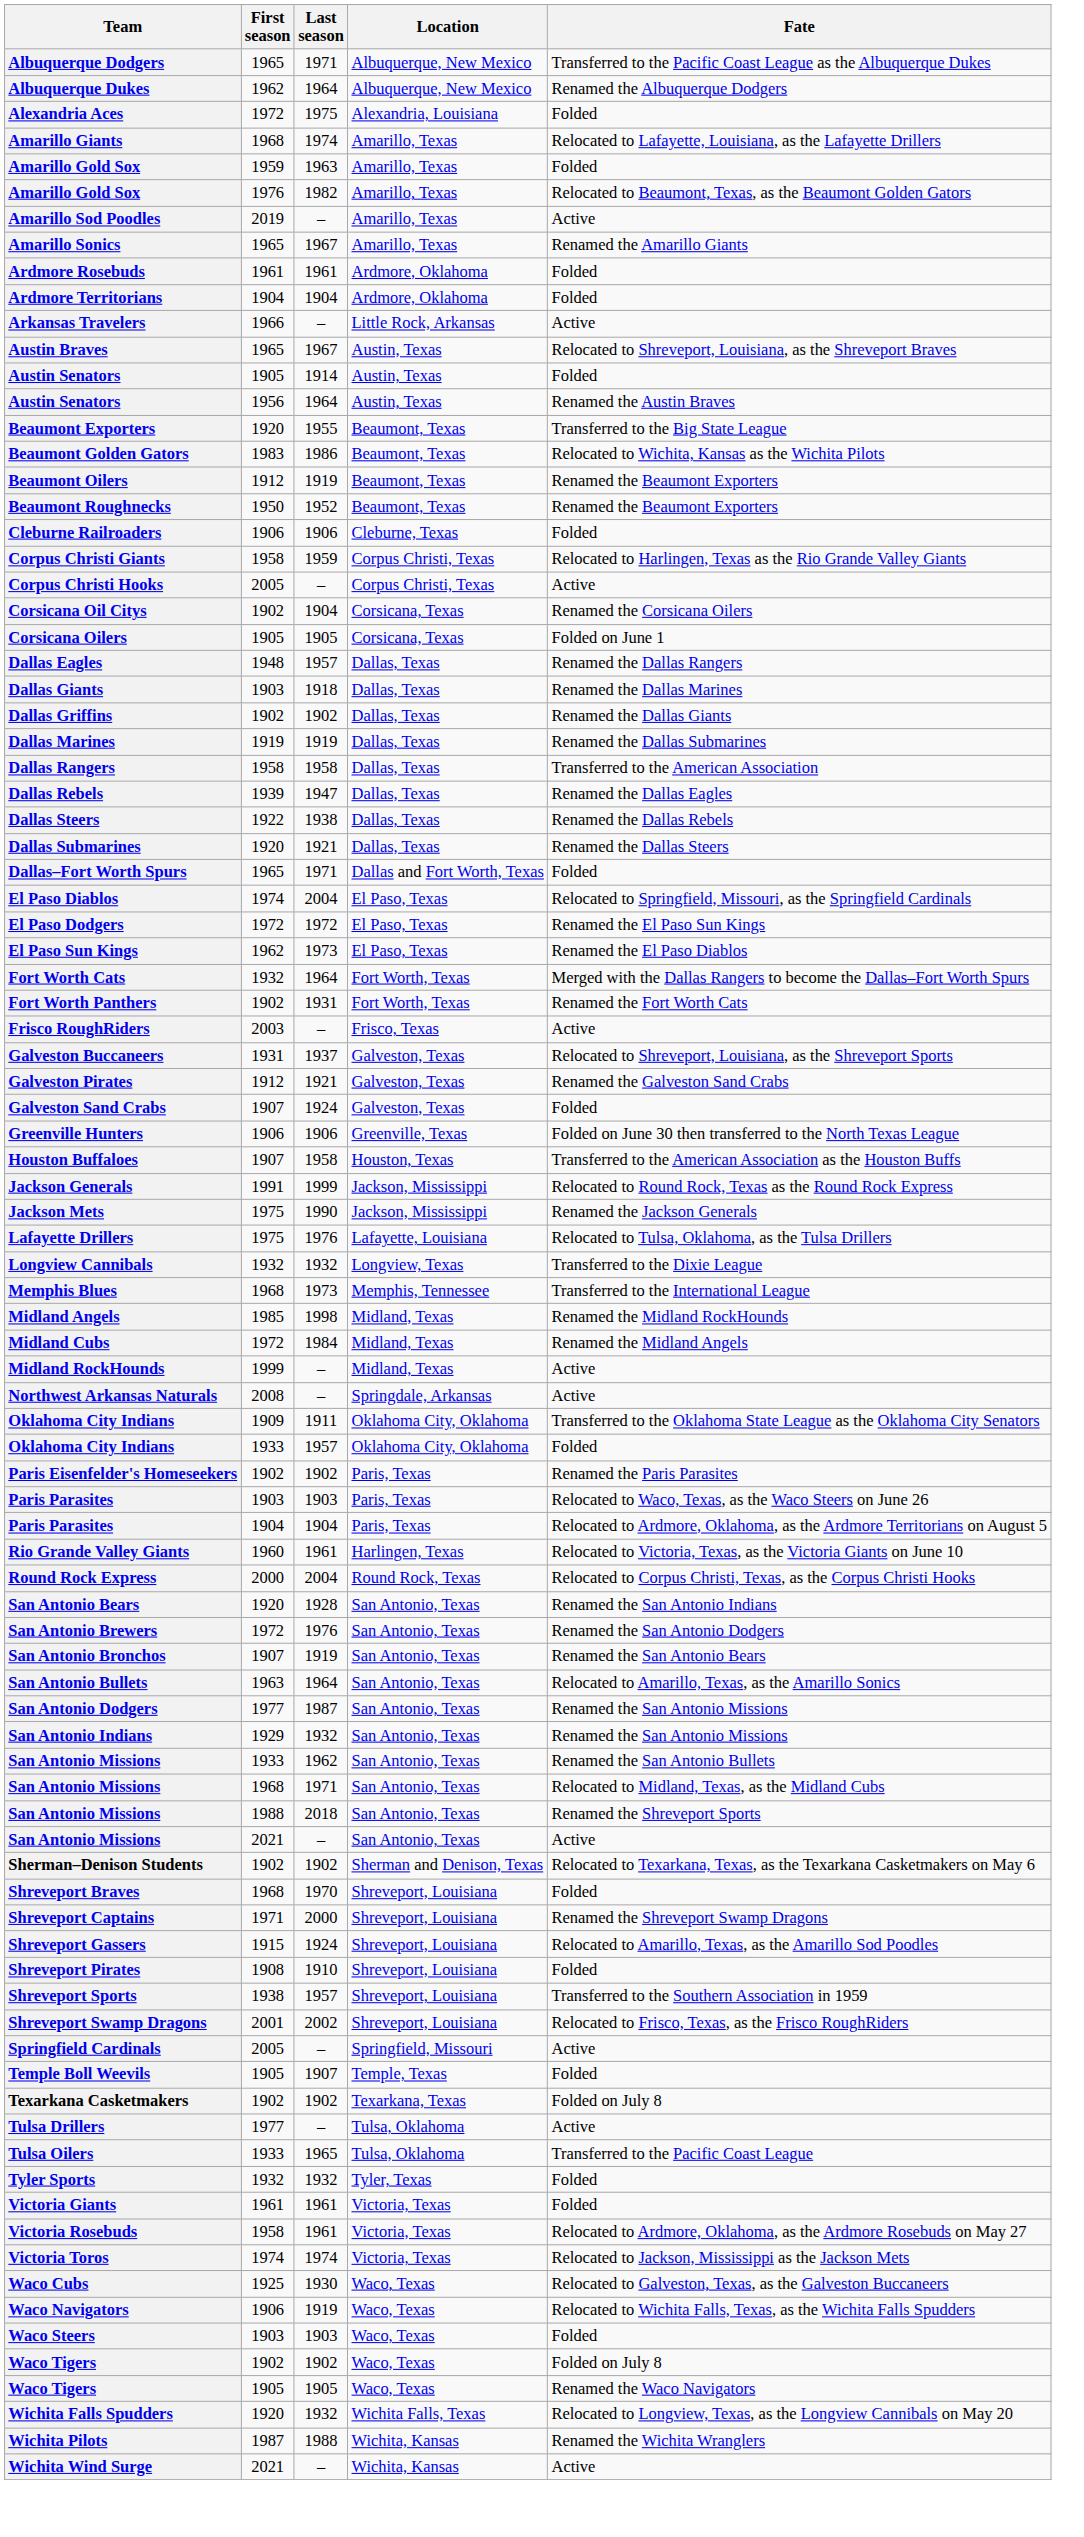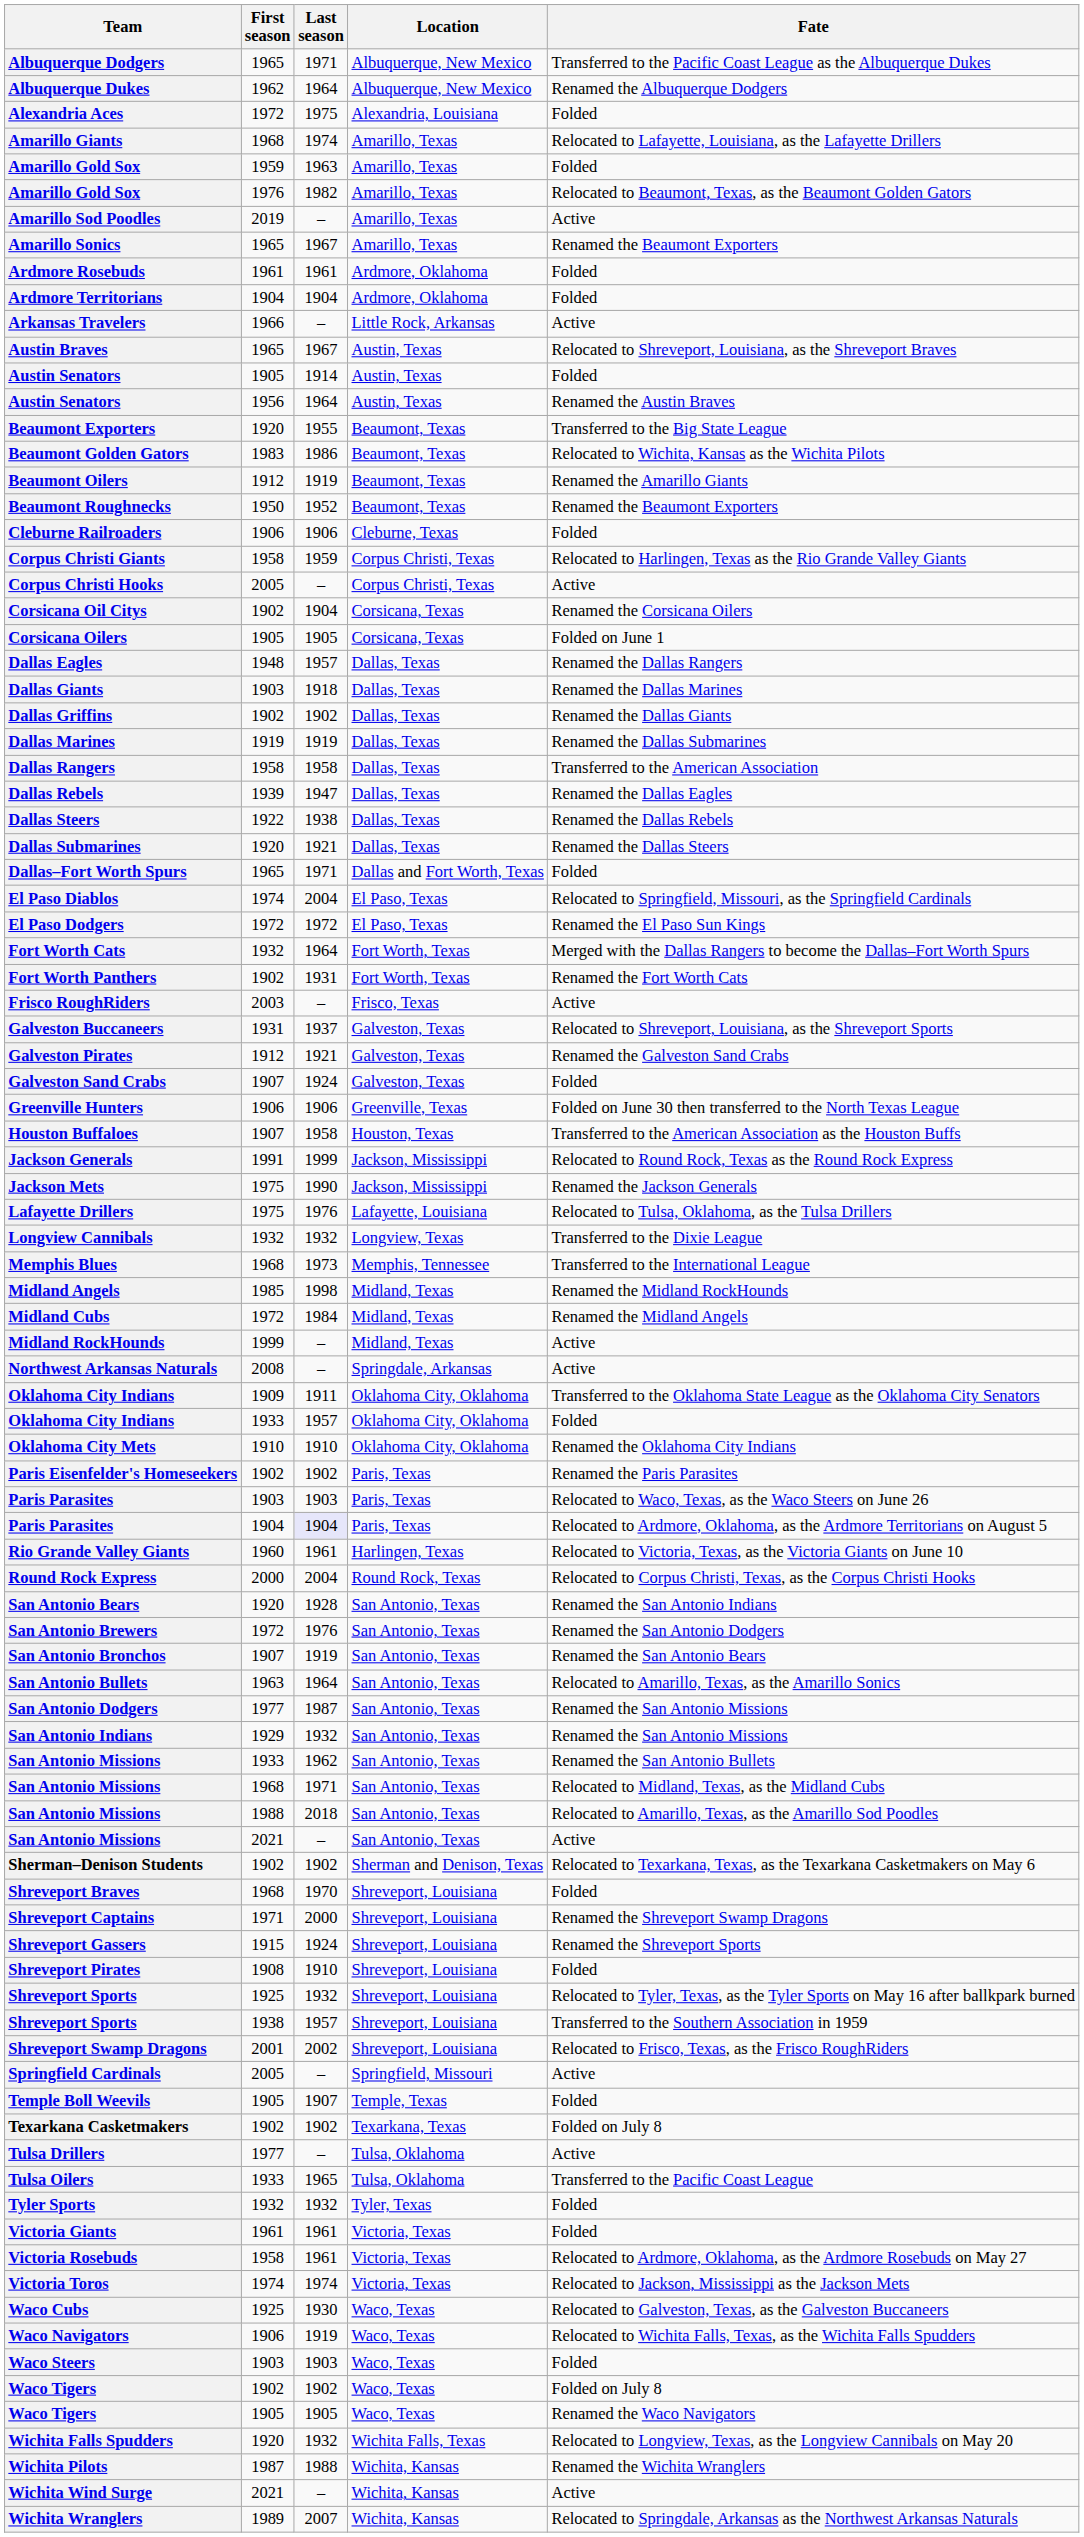Amarillo Sonics | Fate: Renamed the Amarillo Giants -> Renamed the Beaumont Exporters
Beaumont Oilers | Fate: Renamed the Beaumont Exporters -> Renamed the Amarillo Giants
- row: El Paso Sun Kings | 1962 | 1973 | El Paso, Texas | Renamed the El Paso Diablos
+ row: Oklahoma City Mets | 1910 | 1910 | Oklahoma City, Oklahoma | Renamed the Oklahoma City Indians
Paris Parasites / 1904 | Last season: no background -> lavender background
San Antonio Missions / 1988 | Fate: Renamed the Shreveport Sports -> Relocated to Amarillo, Texas, as the Amarillo Sod Poodles
Shreveport Gassers | Fate: Relocated to Amarillo, Texas, as the Amarillo Sod Poodles -> Renamed the Shreveport Sports
+ row: Shreveport Sports | 1925 | 1932 | Shreveport, Louisiana | Relocated to Tyler, Texas, as the Tyler Sports on May 16 after ballkpark burned
+ row: Wichita Wranglers | 1989 | 2007 | Wichita, Kansas | Relocated to Springdale, Arkansas as the Northwest Arkansas Naturals
